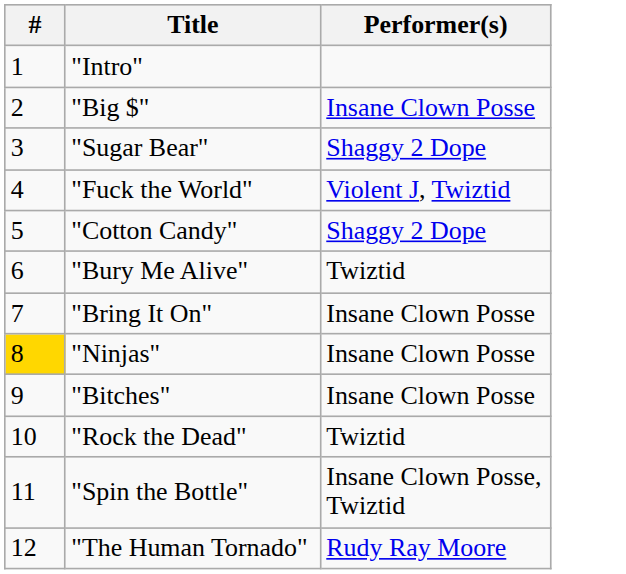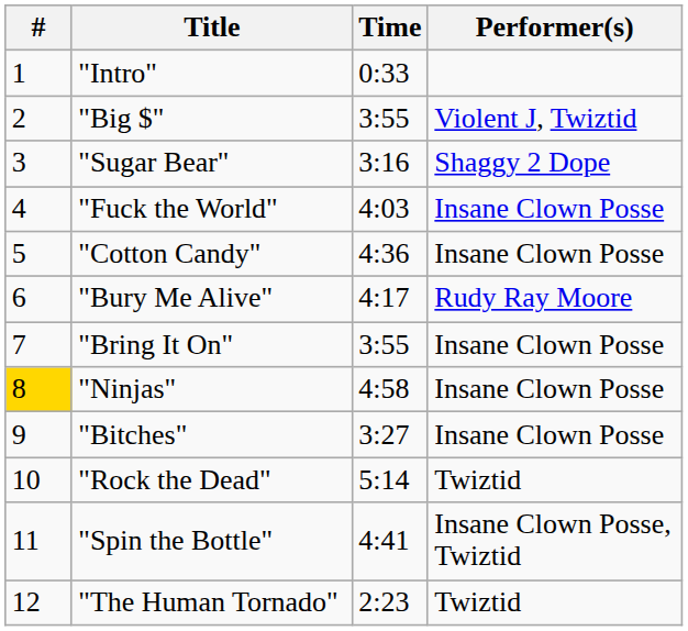+ column: Time | 0:33 | 3:55 | 3:16 | 4:03 | 4:36 | 4:17 | 3:55 | 4:58 | 3:27 | 5:14 | 4:41 | 2:23
"Big $" | Performer(s): Insane Clown Posse -> Violent J, Twiztid
"Fuck the World" | Performer(s): Violent J, Twiztid -> Insane Clown Posse
"Cotton Candy" | Performer(s): Shaggy 2 Dope -> Insane Clown Posse
"Bury Me Alive" | Performer(s): Twiztid -> Rudy Ray Moore
"The Human Tornado" | Performer(s): Rudy Ray Moore -> Twiztid
